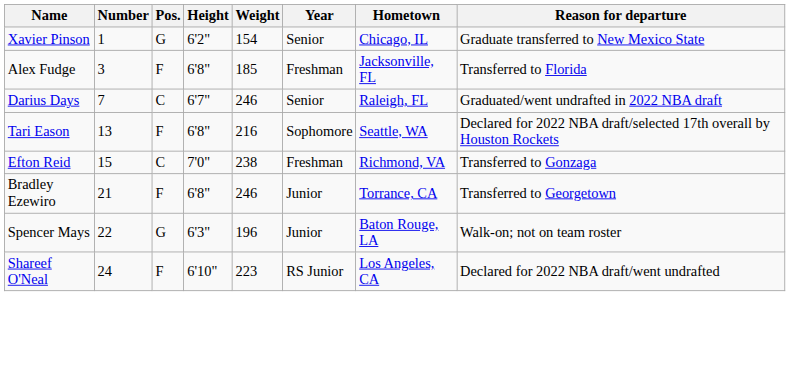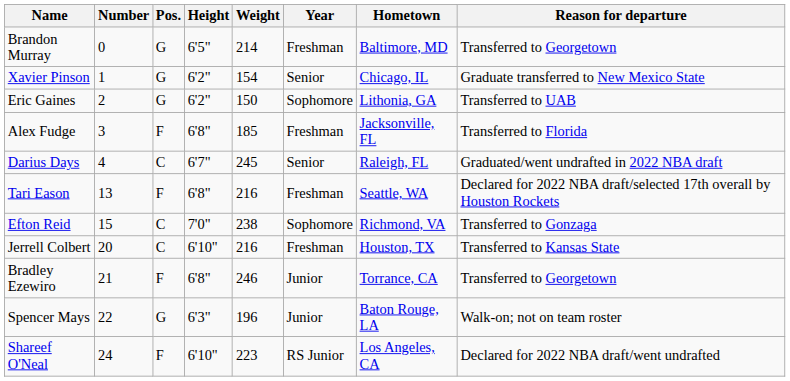+ row: Brandon Murray | 0 | G | 6'5" | 214 | Freshman | Baltimore, MD | Transferred to Georgetown
+ row: Eric Gaines | 2 | G | 6'2" | 150 | Sophomore | Lithonia, GA | Transferred to UAB
Darius Days | Number: 7 -> 4
Darius Days | Weight: 246 -> 245
Tari Eason | Year: Sophomore -> Freshman
Efton Reid | Year: Freshman -> Sophomore
+ row: Jerrell Colbert | 20 | C | 6'10" | 216 | Freshman | Houston, TX | Transferred to Kansas State
